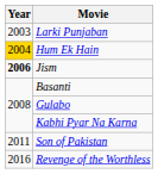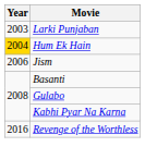Jism | Year: bold -> normal
- row: 2011 | Son of Pakistan
